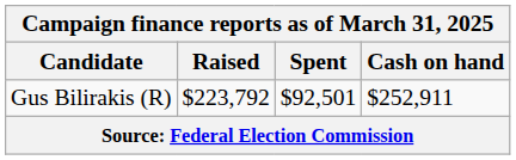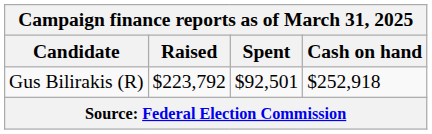Gus Bilirakis (R) | Cash on hand: $252,911 -> $252,918
